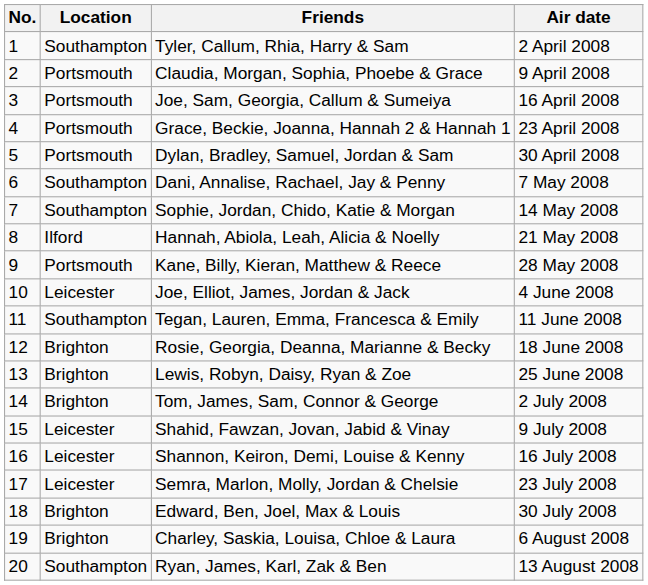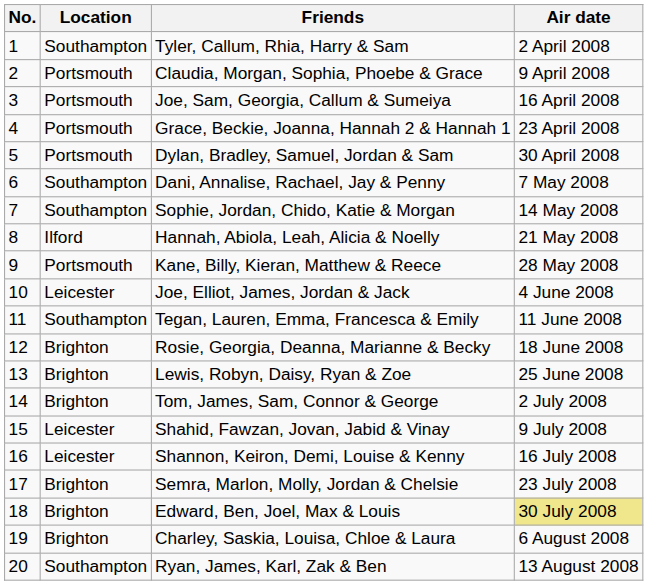Semra, Marlon, Molly, Jordan & Chelsie | Location: Leicester -> Brighton
Edward, Ben, Joel, Max & Louis | Air date: no background -> khaki background
